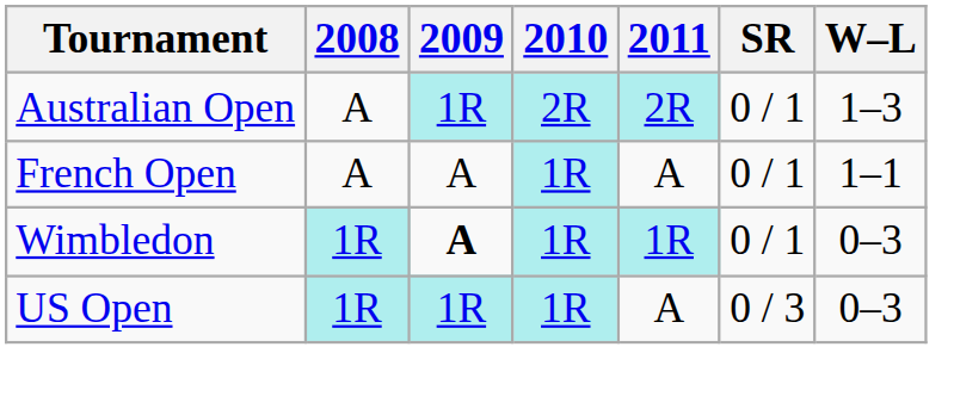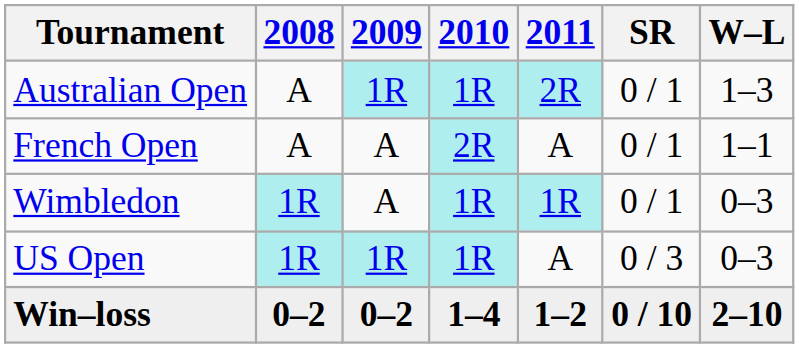Australian Open | 2010: 2R -> 1R
French Open | 2010: 1R -> 2R
Wimbledon | 2009: bold -> normal
+ row: Win–loss | 0–2 | 0–2 | 1–4 | 1–2 | 0 / 10 | 2–10
